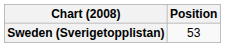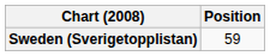Sweden (Sverigetopplistan) | Position: 53 -> 59
